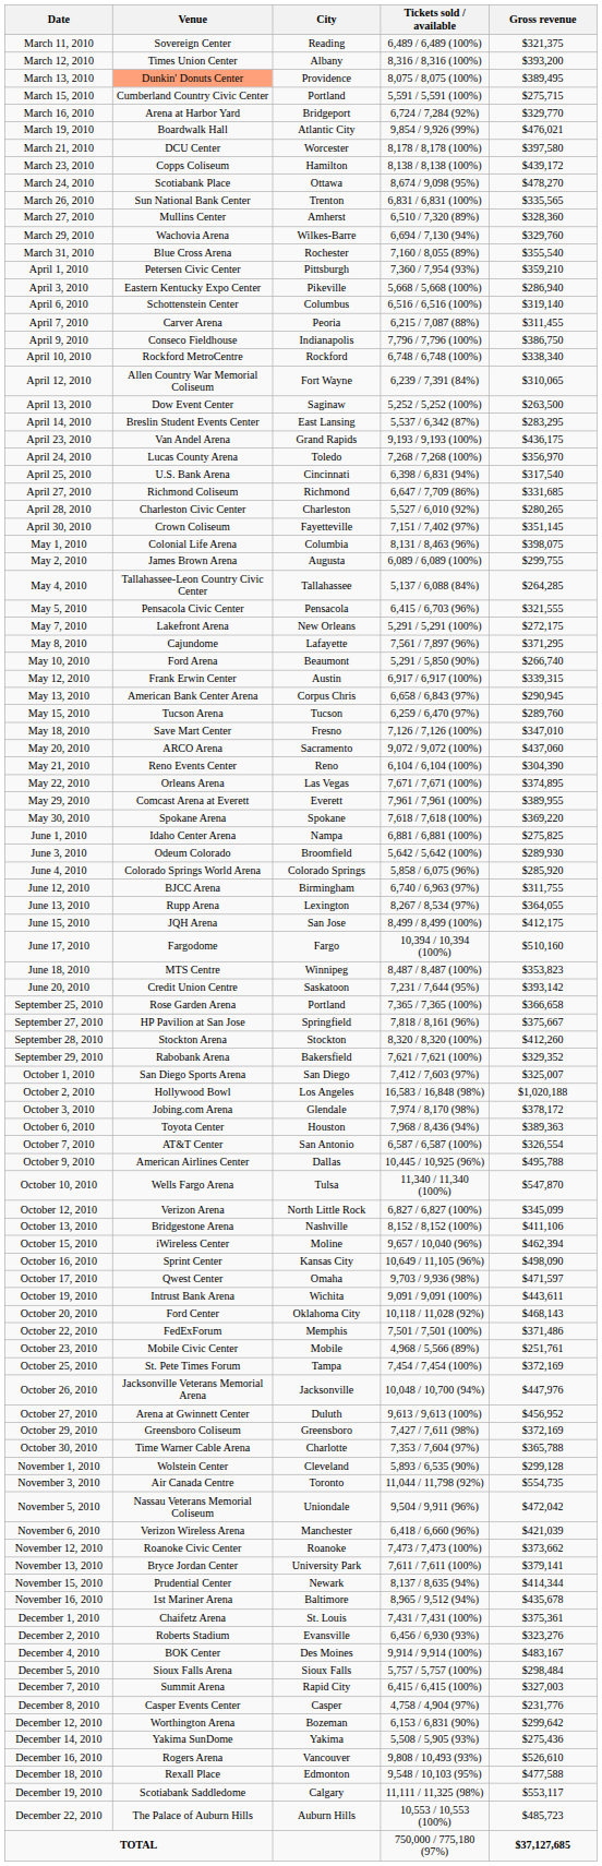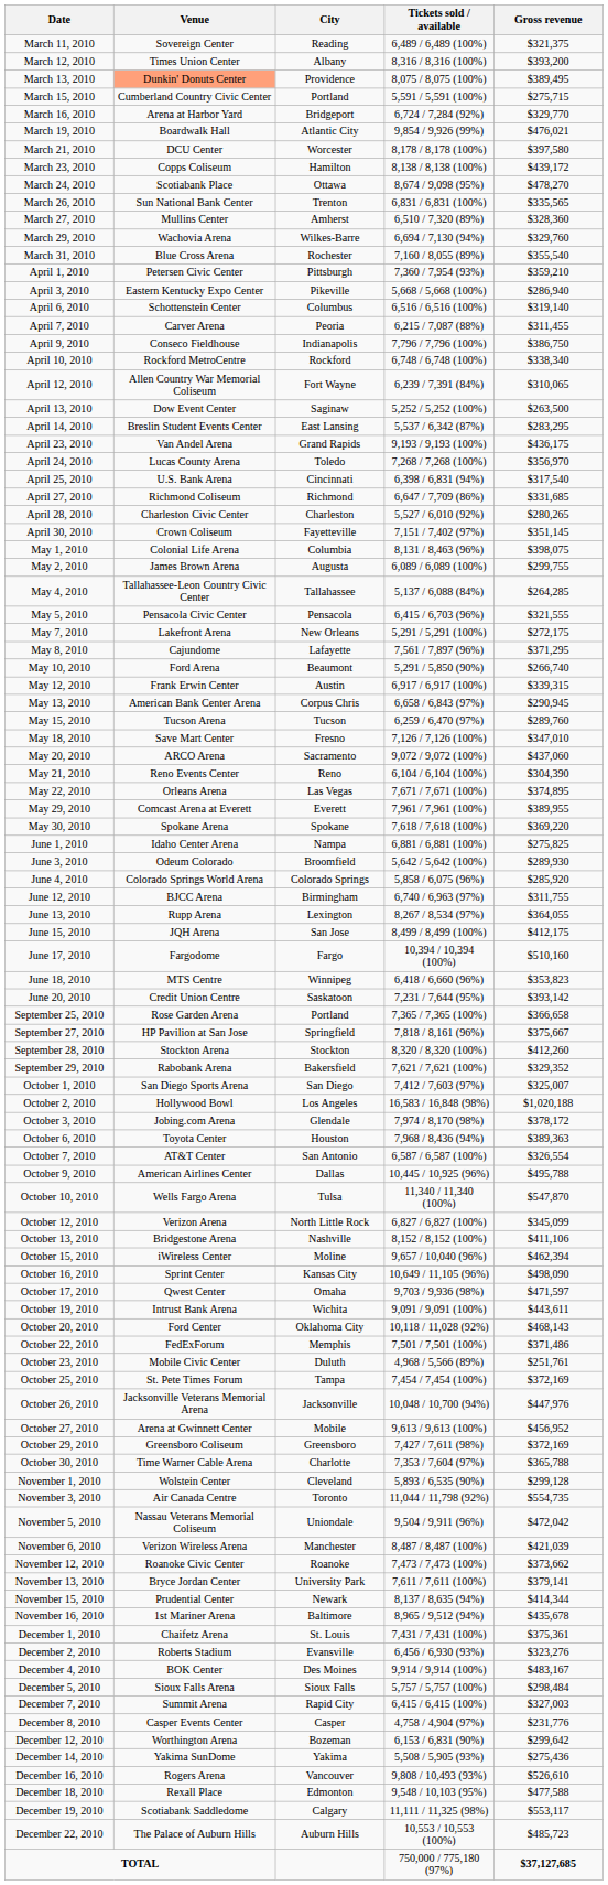June 18, 2010 | Tickets sold / available: 8,487 / 8,487 (100%) -> 6,418 / 6,660 (96%)
October 23, 2010 | City: Mobile -> Duluth
October 27, 2010 | City: Duluth -> Mobile
November 6, 2010 | Tickets sold / available: 6,418 / 6,660 (96%) -> 8,487 / 8,487 (100%)
